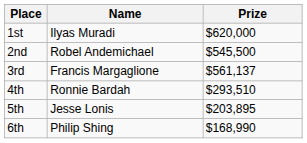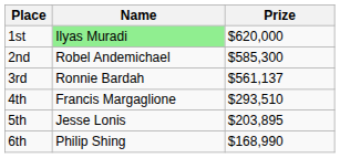1st | Name: no background -> lightgreen background
2nd | Prize: $545,500 -> $585,300
3rd | Name: Francis Margaglione -> Ronnie Bardah
4th | Name: Ronnie Bardah -> Francis Margaglione
